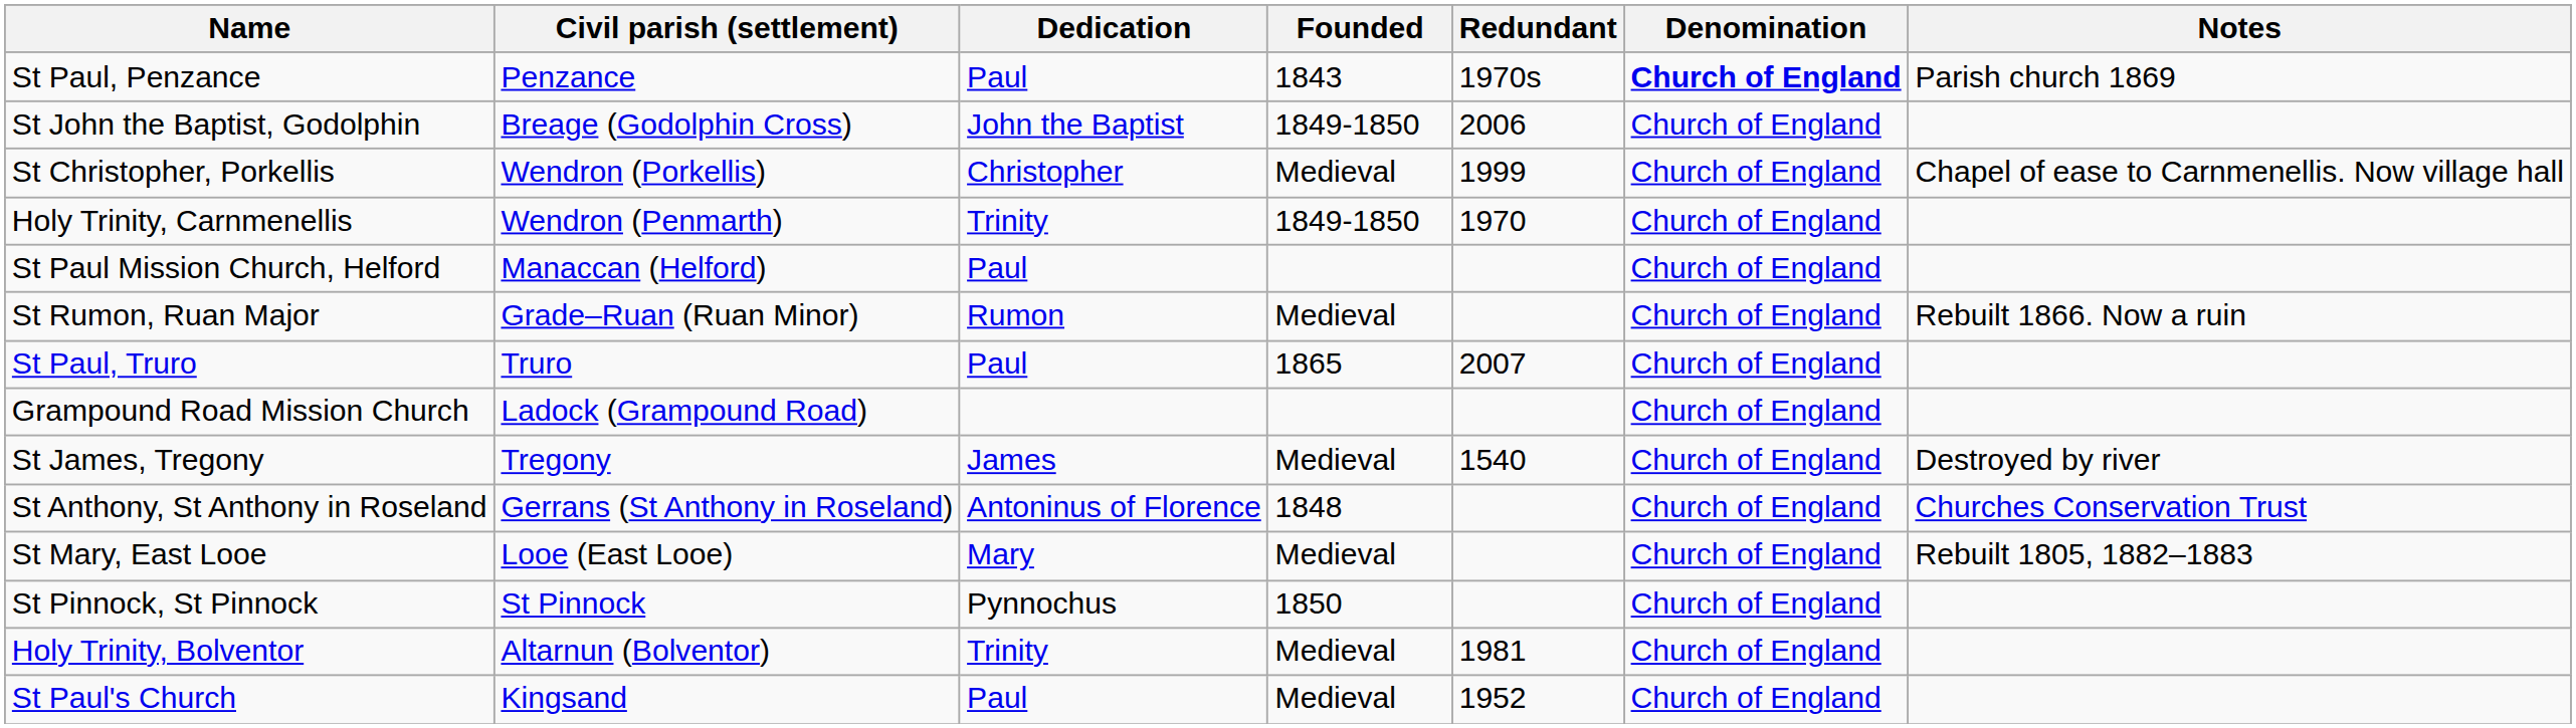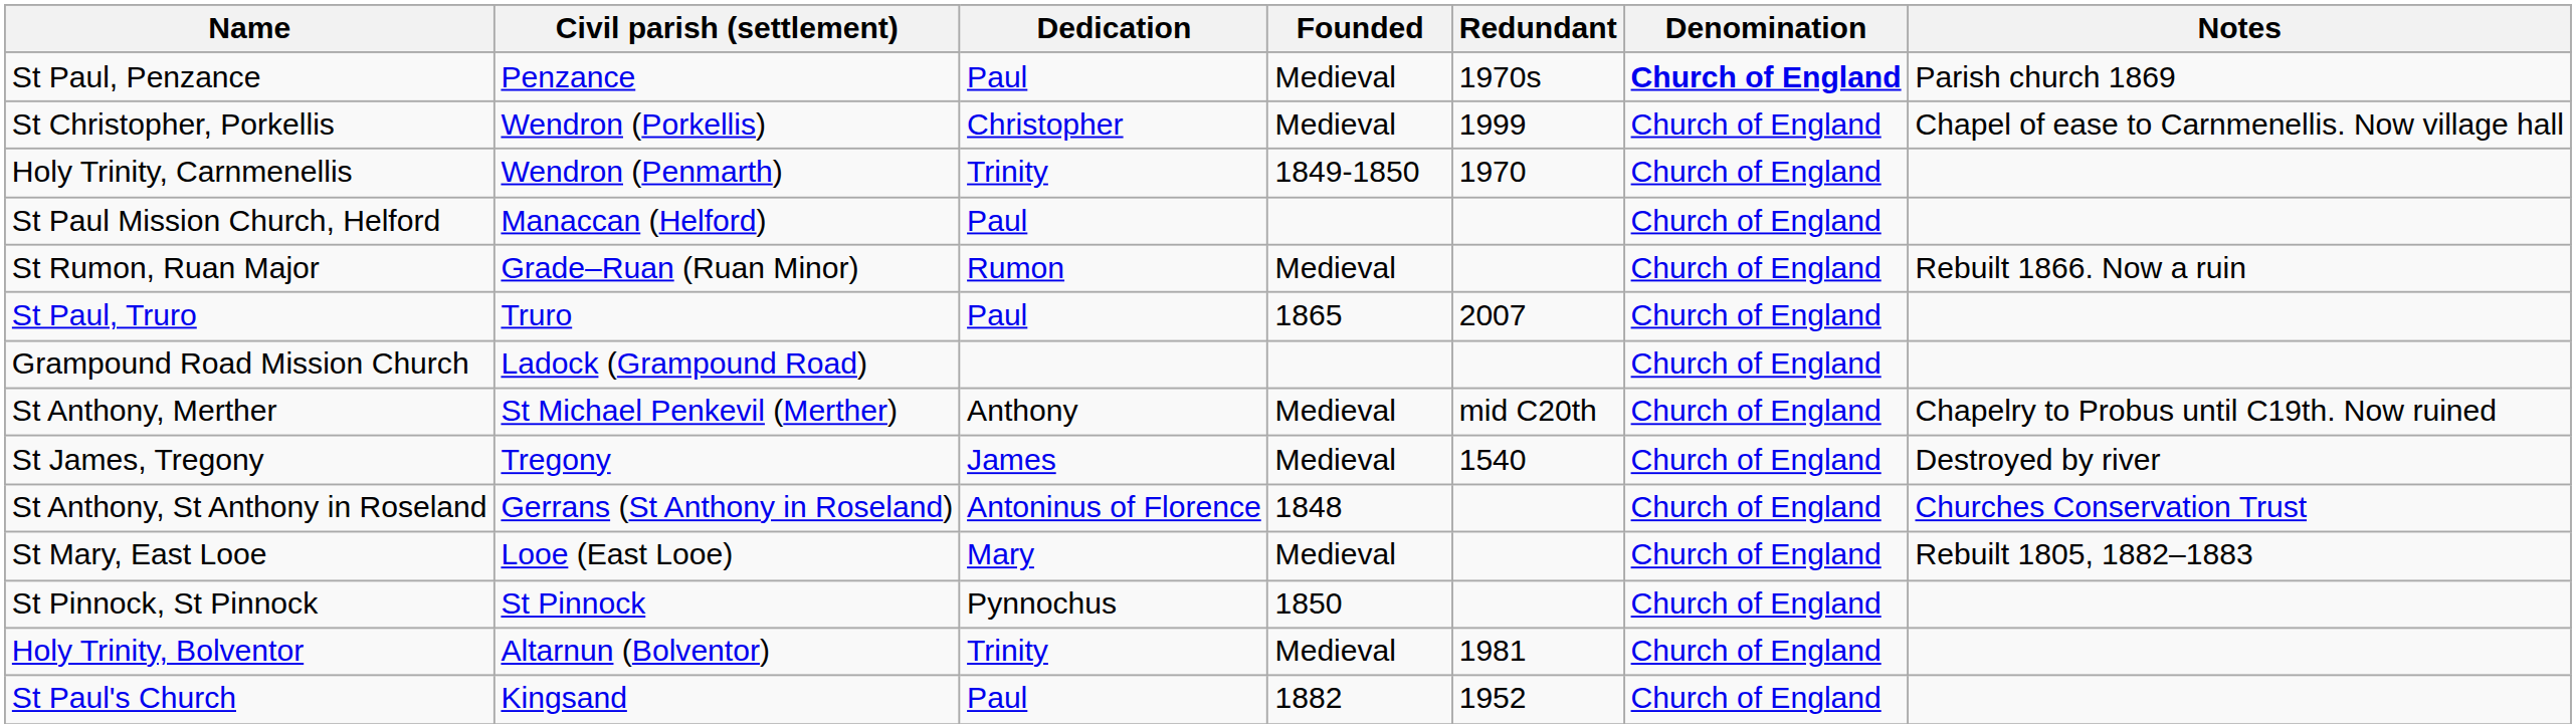St Paul, Penzance | Founded: 1843 -> Medieval
- row: St John the Baptist, Godolphin | Breage (Godolphin Cross) | John the Baptist | 1849-1850 | 2006 | Church of England
+ row: St Anthony, Merther | St Michael Penkevil (Merther) | Anthony | Medieval | mid C20th | Church of England | Chapelry to Probus until C19th. Now ruined
St Paul's Church | Founded: Medieval -> 1882
